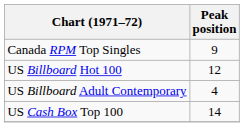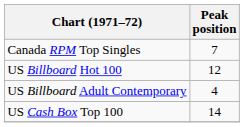Canada RPM Top Singles | Peak position: 9 -> 7
